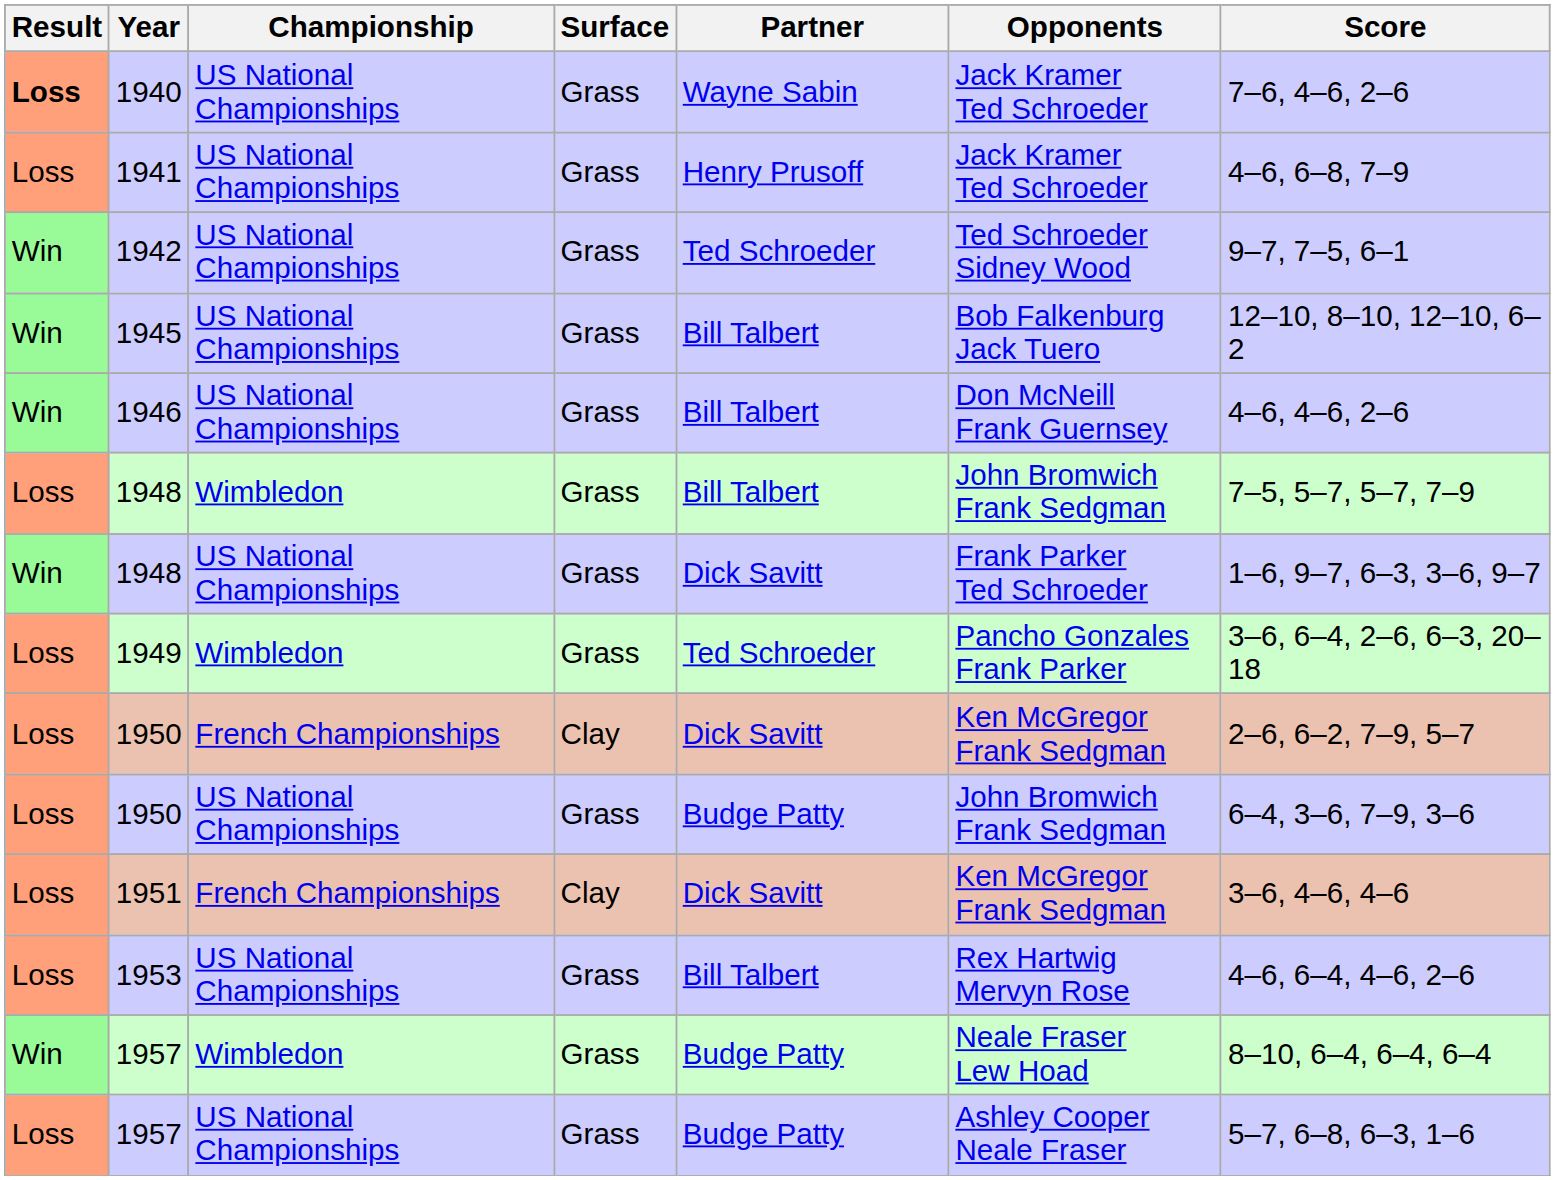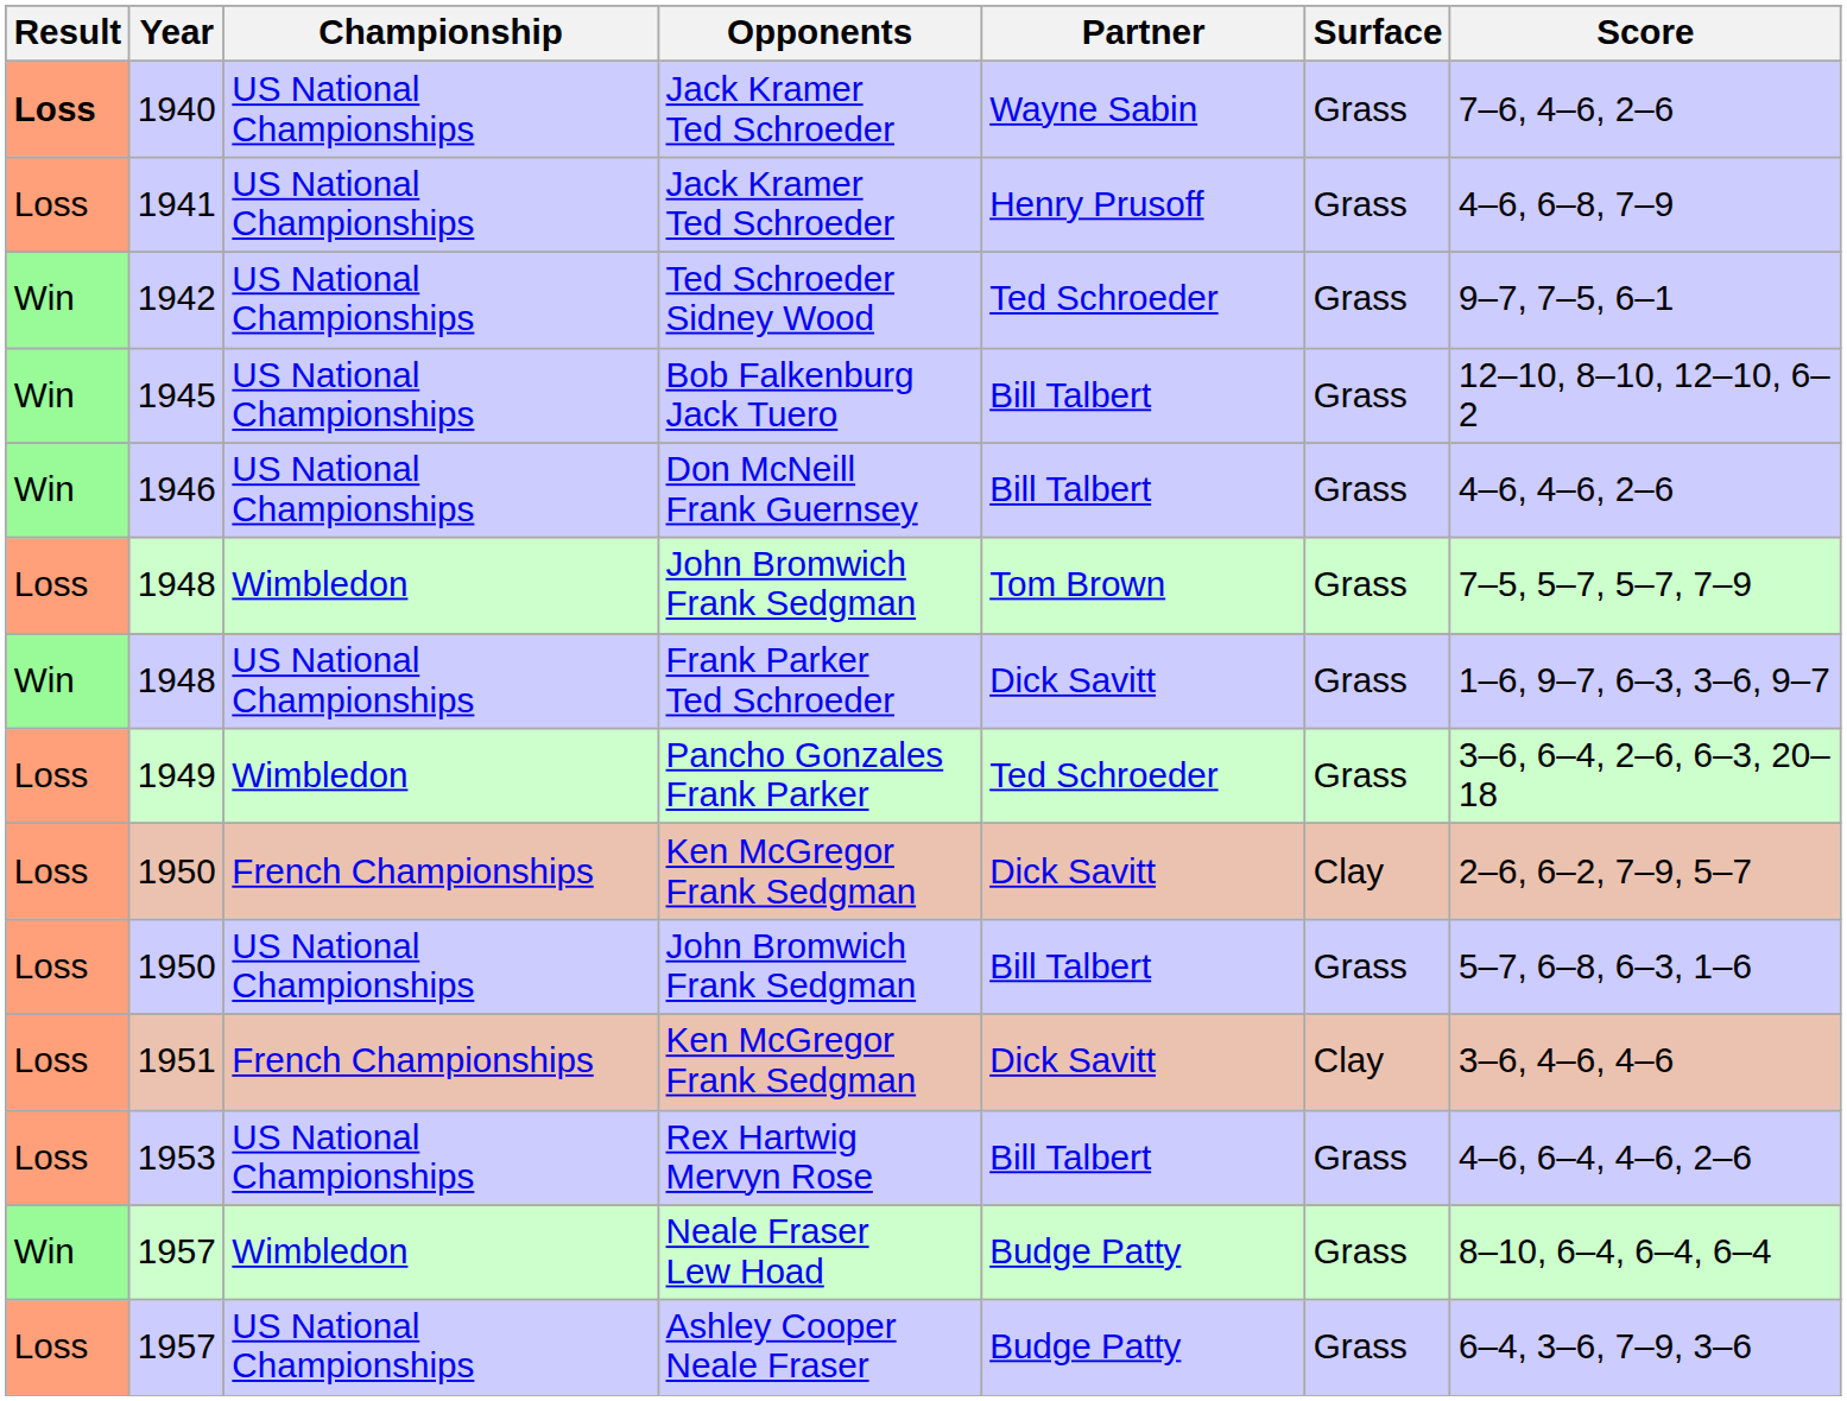columns swapped: Surface <-> Opponents
1948 / Wimbledon | Partner: Bill Talbert -> Tom Brown
1950 / US National Championships | Partner: Budge Patty -> Bill Talbert
1950 / US National Championships | Score: 6–4, 3–6, 7–9, 3–6 -> 5–7, 6–8, 6–3, 1–6
1957 / US National Championships | Score: 5–7, 6–8, 6–3, 1–6 -> 6–4, 3–6, 7–9, 3–6
